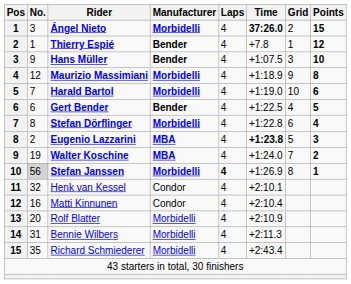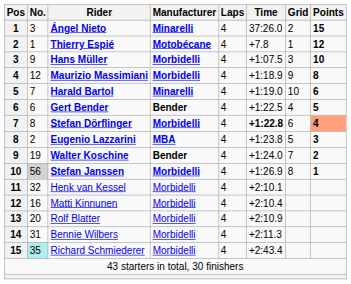Ángel Nieto | Manufacturer: Morbidelli -> Minarelli
Ángel Nieto | Time: bold -> normal
Thierry Espié | Manufacturer: Bender -> Motobécane
Hans Müller | Manufacturer: Bender -> Morbidelli
Harald Bartol | Manufacturer: Morbidelli -> Minarelli
Stefan Dörflinger | Time: normal -> bold
Stefan Dörflinger | Points: no background -> lightsalmon background
Eugenio Lazzarini | Time: bold -> normal
Walter Koschine | Manufacturer: MBA -> Bender
Stefan Janssen | Laps: bold -> normal
Henk van Kessel | Manufacturer: Condor -> Morbidelli
Matti Kinnunen | Manufacturer: Condor -> Morbidelli
Richard Schmiederer | No.: no background -> paleturquoise background
